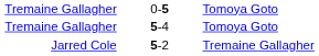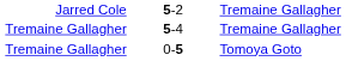rows swapped: 0-5 <-> 5-2
5-4 | column 3: Tomoya Goto -> Tremaine Gallagher
